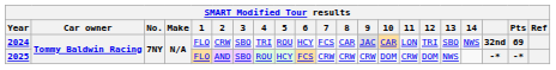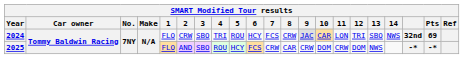2024 | 8: CAR -> CRW
2025 | 8: CRW -> CAR
